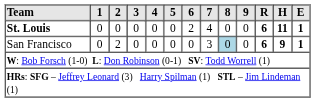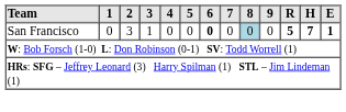- row: St. Louis | 0 | 0 | 0 | 0 | 0 | 2 | 4 | 0 | 0 | 6 | 11 | 1
San Francisco | 2: 2 -> 3
San Francisco | 3: 0 -> 1
San Francisco | 6: normal -> bold
San Francisco | 7: 3 -> 0
San Francisco | R: 6 -> 5
San Francisco | H: 9 -> 7
